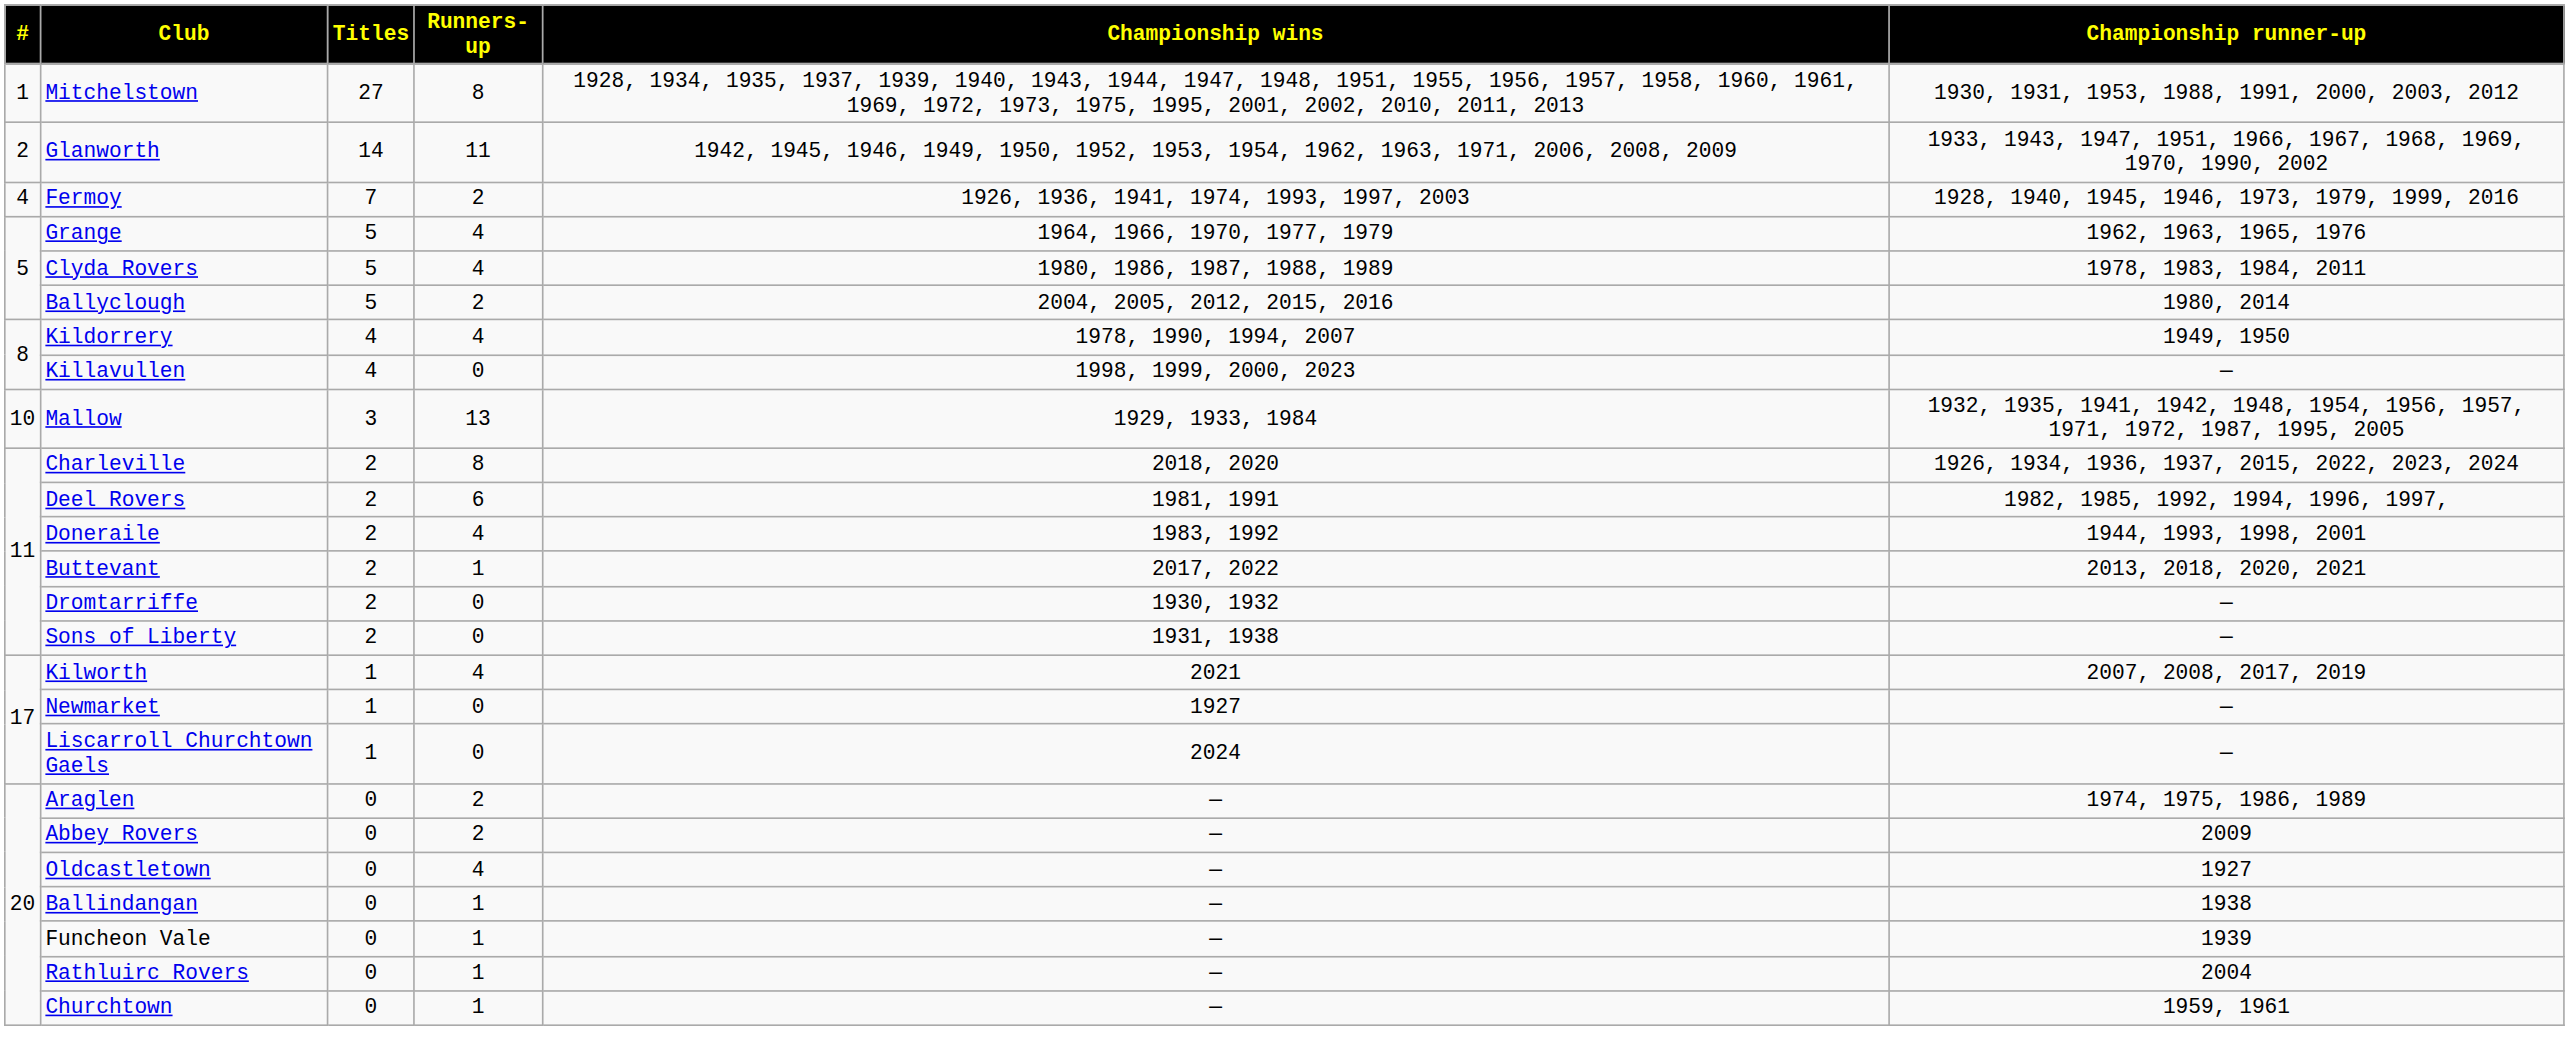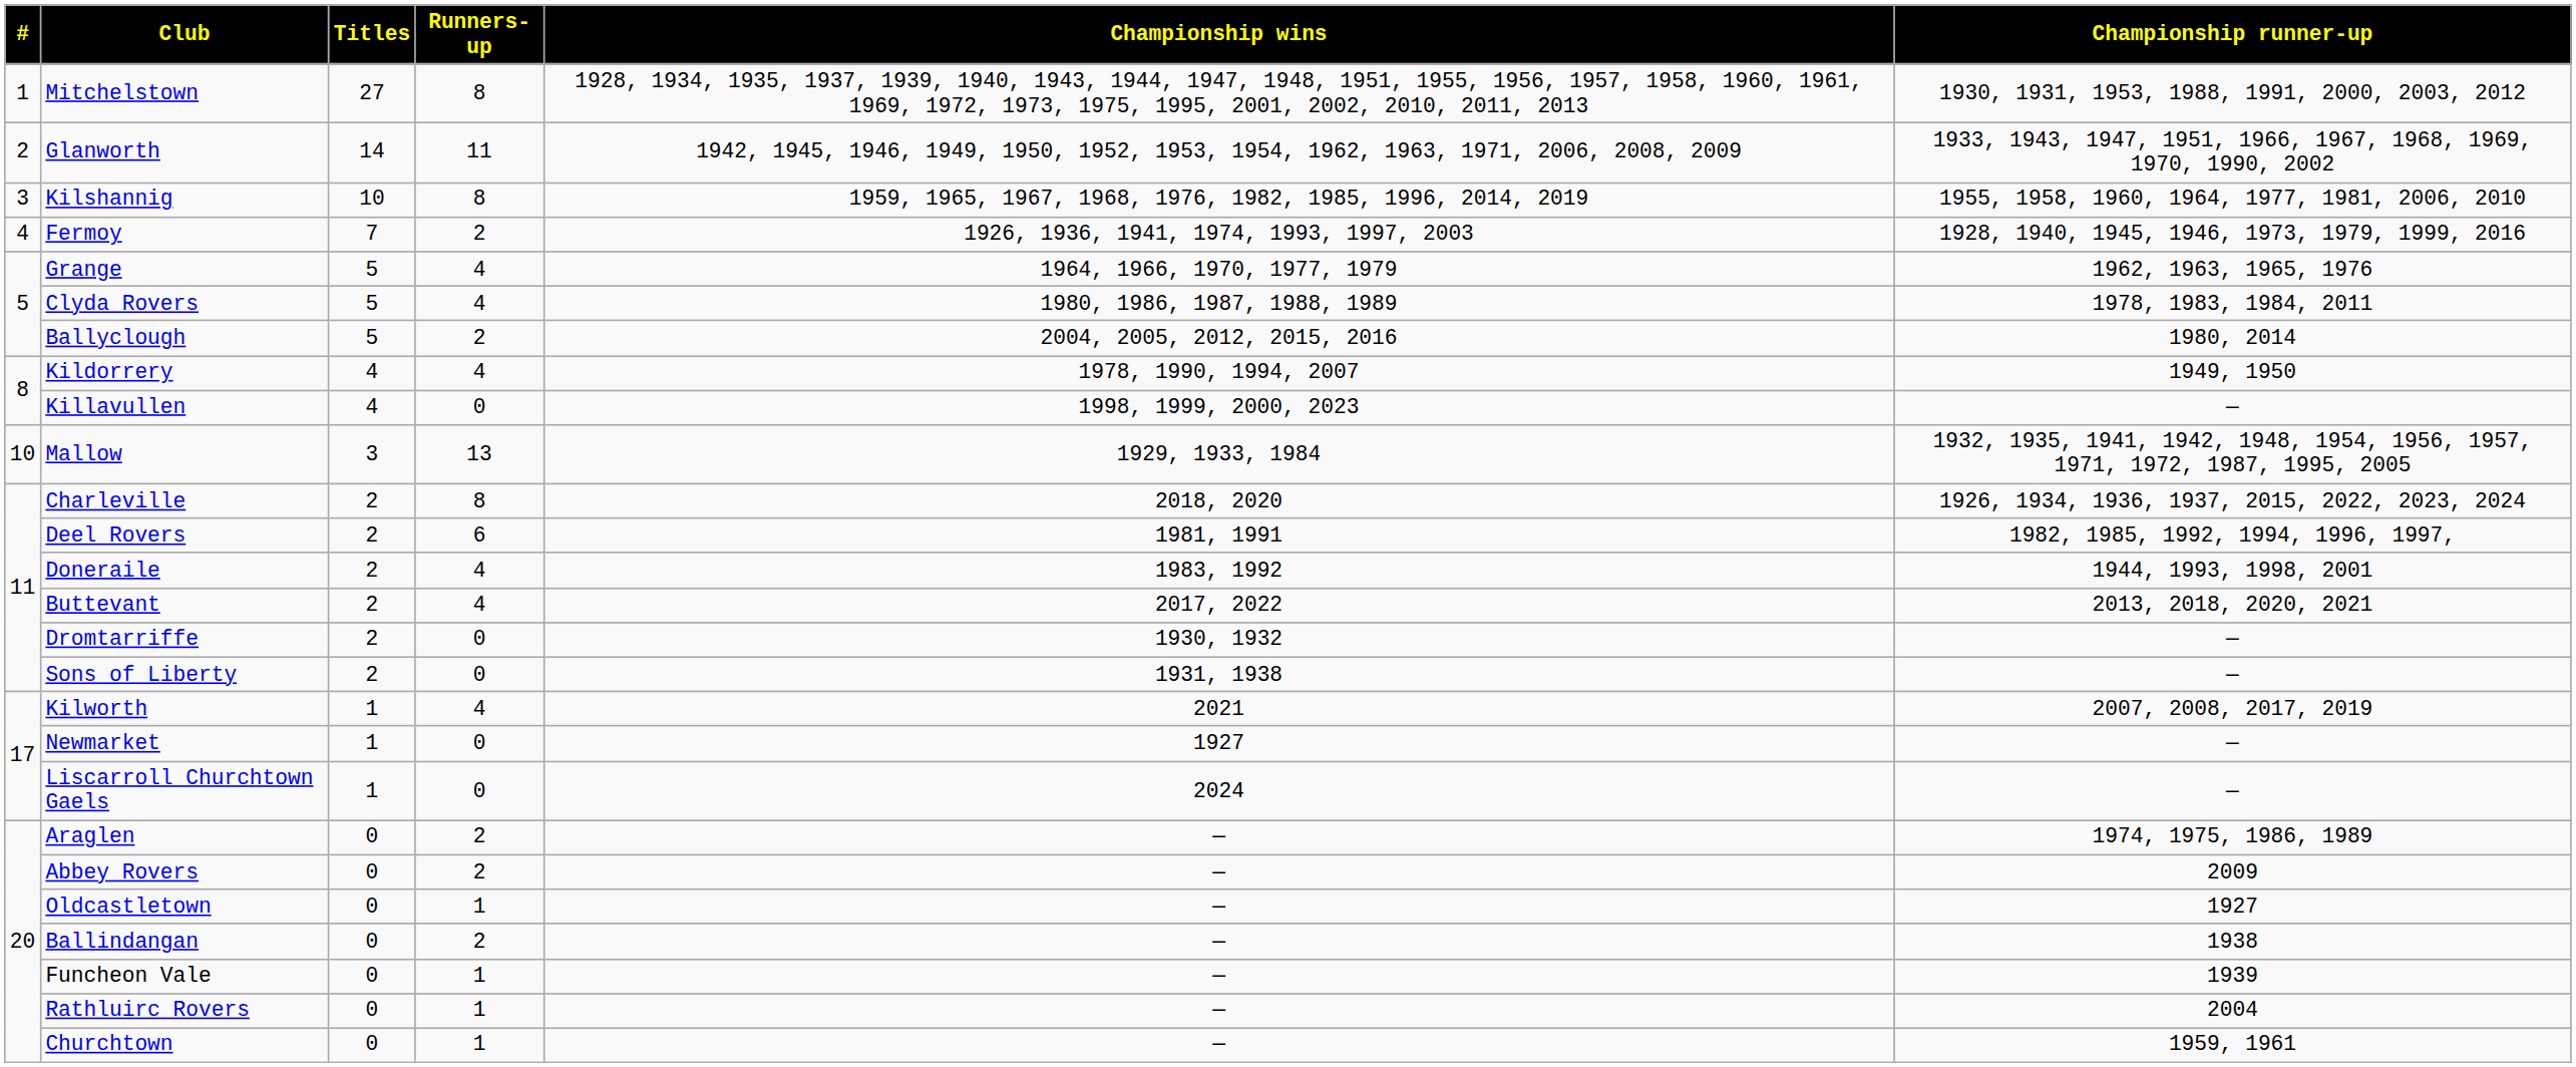+ row: 3 | Kilshannig | 10 | 8 | 1959, 1965, 1967, 1968, 1976, 1982, 1985, 1996, 2014, 2019 | 1955, 1958, 1960, 1964, 1977, 1981, 2006, 2010
Buttevant | Runners-up: 1 -> 4
Oldcastletown | Runners-up: 4 -> 1
Ballindangan | Runners-up: 1 -> 2
